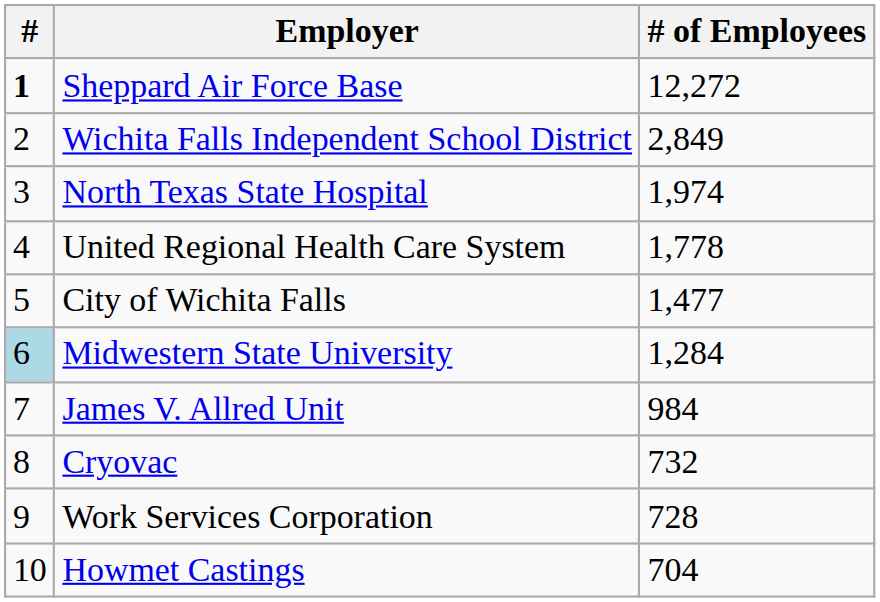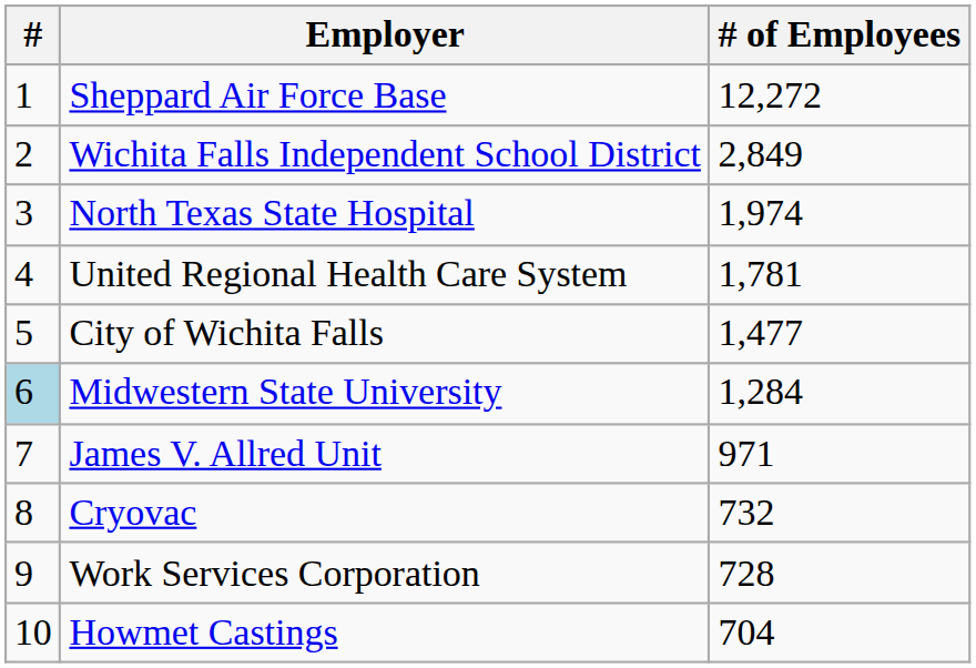Sheppard Air Force Base | #: bold -> normal
United Regional Health Care System | # of Employees: 1,778 -> 1,781
James V. Allred Unit | # of Employees: 984 -> 971
